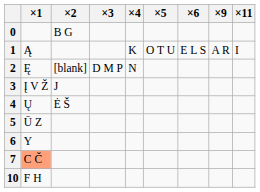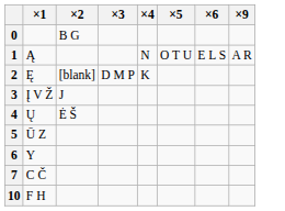- column: ×11 | I
1 | ×4: K -> N
2 | ×4: N -> K
7 | ×1: lightsalmon background -> no background
